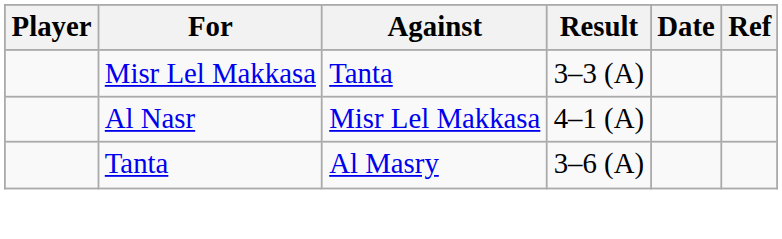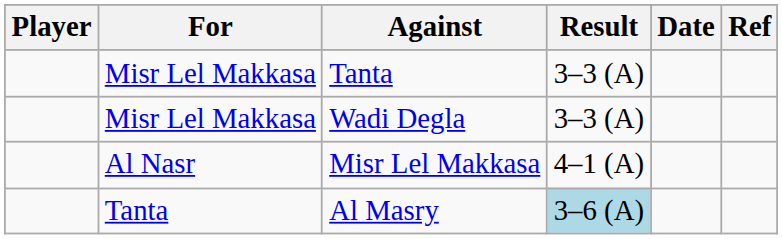+ row: Misr Lel Makkasa | Wadi Degla | 3–3 (A)
Al Masry | Result: no background -> lightblue background
